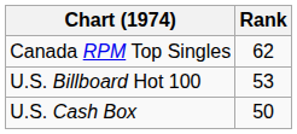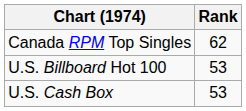U.S. Cash Box | Rank: 50 -> 53
